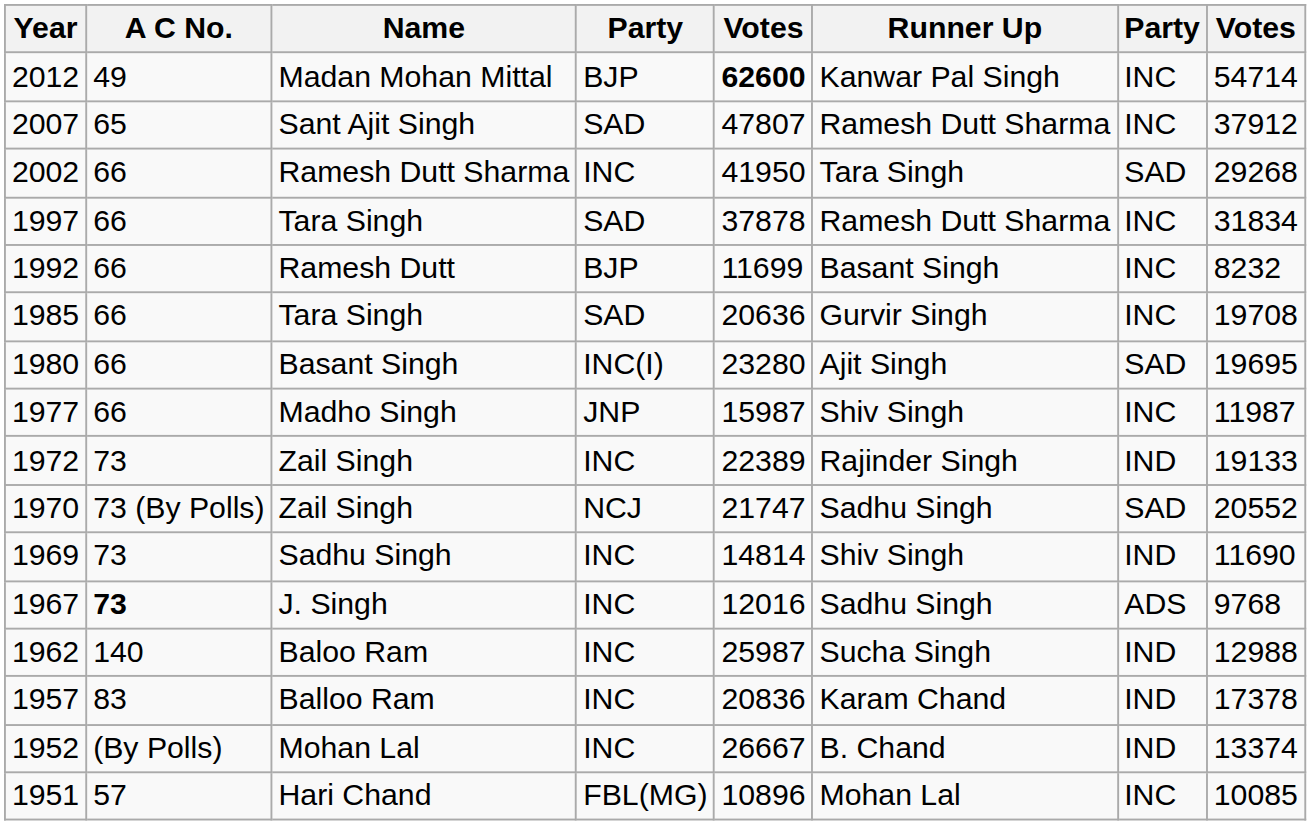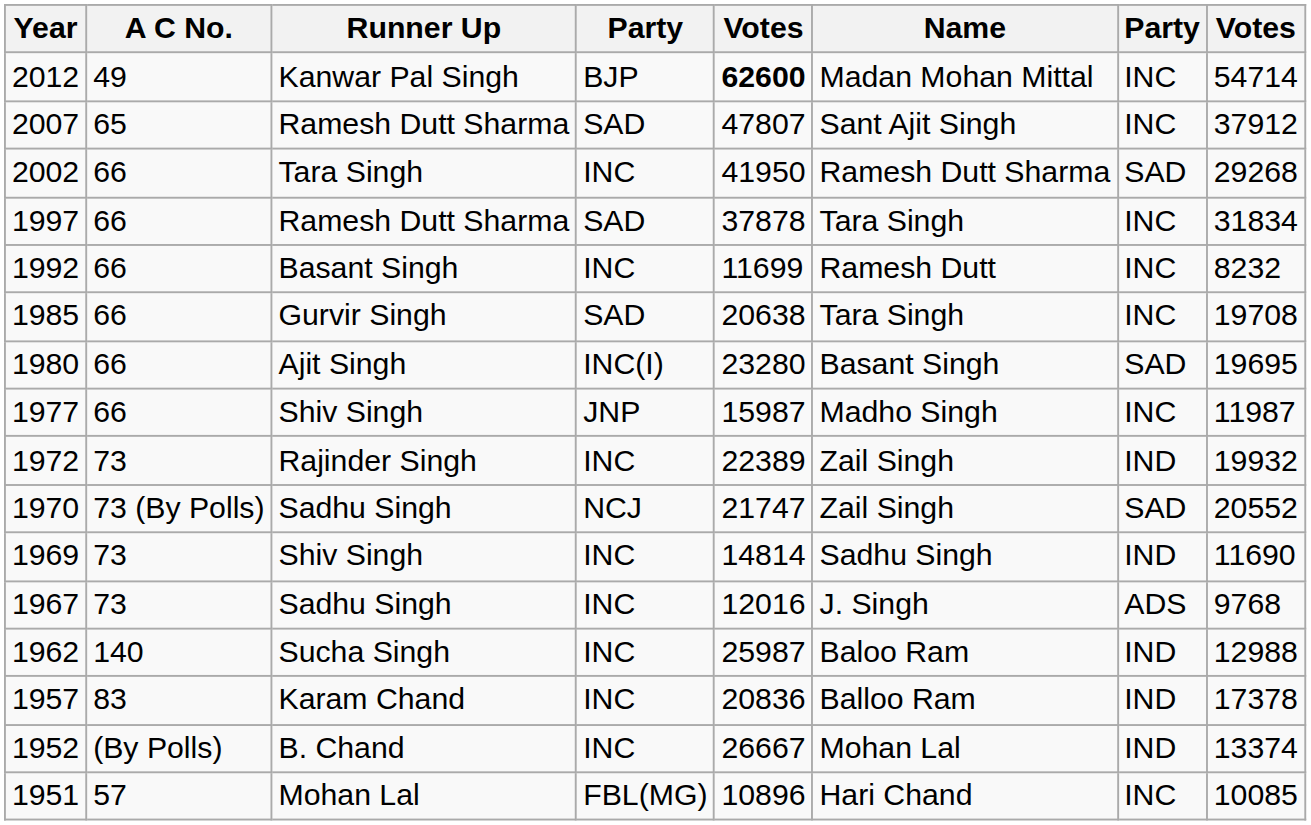columns swapped: Name <-> Runner Up
1992 | column 4: BJP -> INC
1985 | column 5: 20636 -> 20638
1972 | column 8: 19133 -> 19932
1967 | A C No.: bold -> normal
